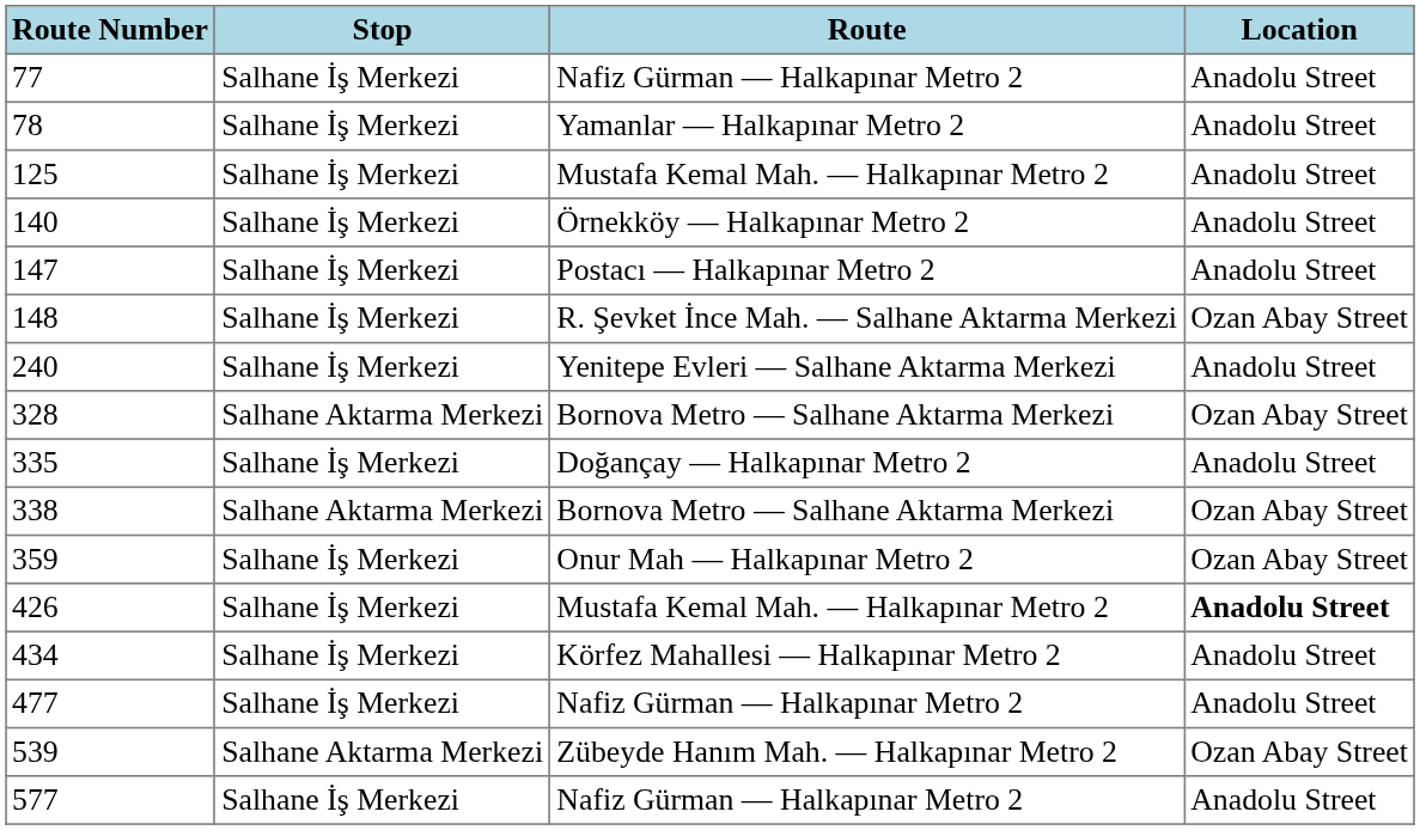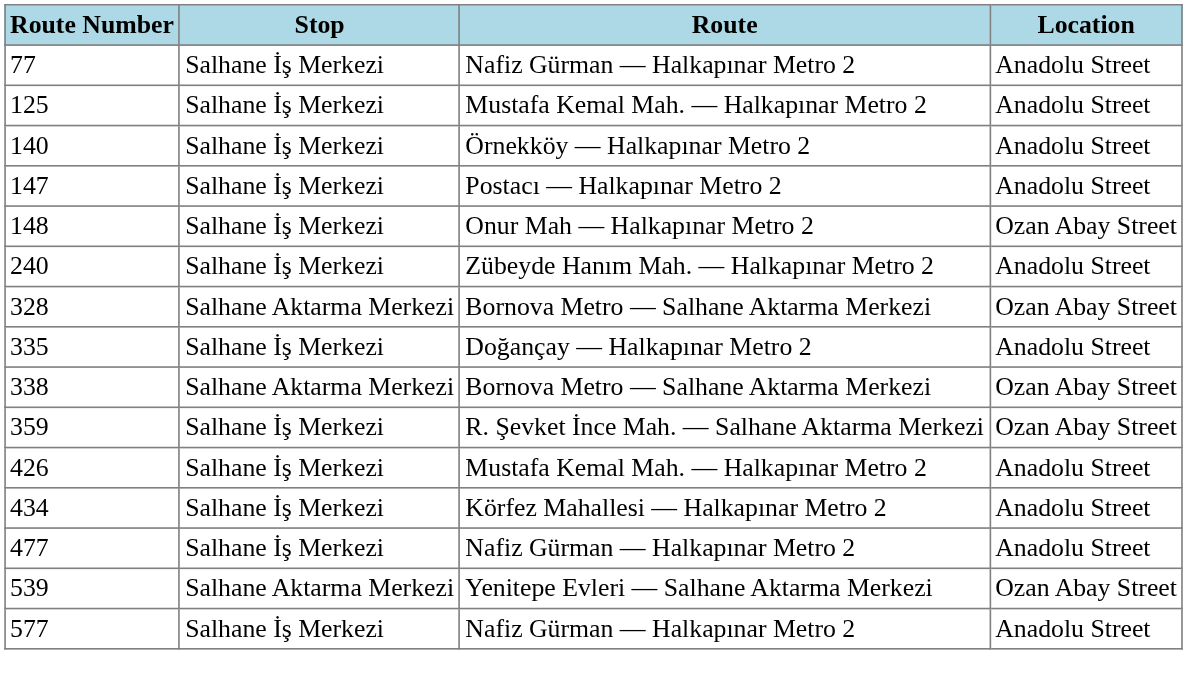- row: 78 | Salhane İş Merkezi | Yamanlar — Halkapınar Metro 2 | Anadolu Street
148 | Route: R. Şevket İnce Mah. — Salhane Aktarma Merkezi -> Onur Mah — Halkapınar Metro 2
240 | Route: Yenitepe Evleri — Salhane Aktarma Merkezi -> Zübeyde Hanım Mah. — Halkapınar Metro 2
359 | Route: Onur Mah — Halkapınar Metro 2 -> R. Şevket İnce Mah. — Salhane Aktarma Merkezi
426 | Location: bold -> normal
539 | Route: Zübeyde Hanım Mah. — Halkapınar Metro 2 -> Yenitepe Evleri — Salhane Aktarma Merkezi
